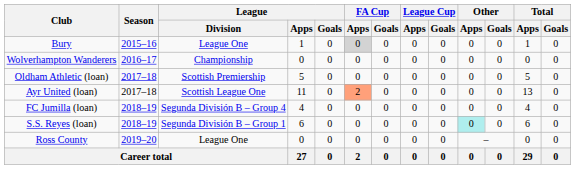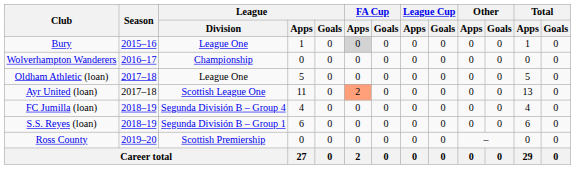Oldham Athletic (loan) | League / Division: Scottish Premiership -> League One
S.S. Reyes (loan) | Other / Apps: paleturquoise background -> no background
Ross County | League / Division: League One -> Scottish Premiership
